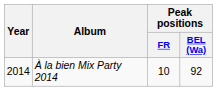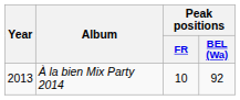À la bien Mix Party 2014 | Year: 2014 -> 2013
